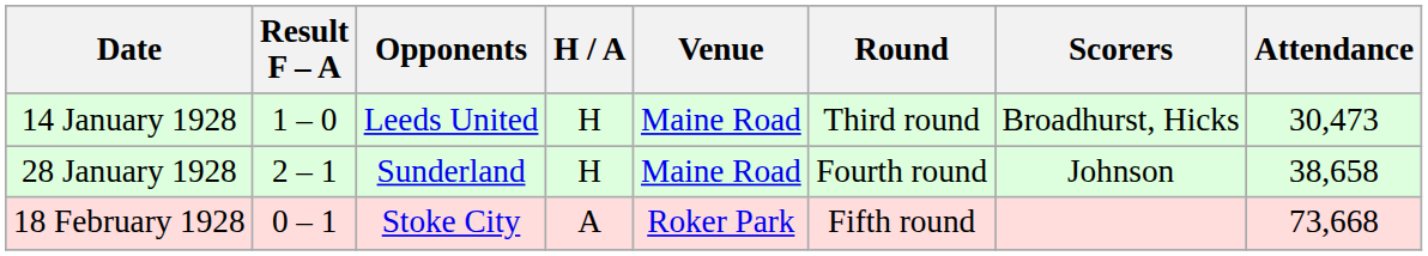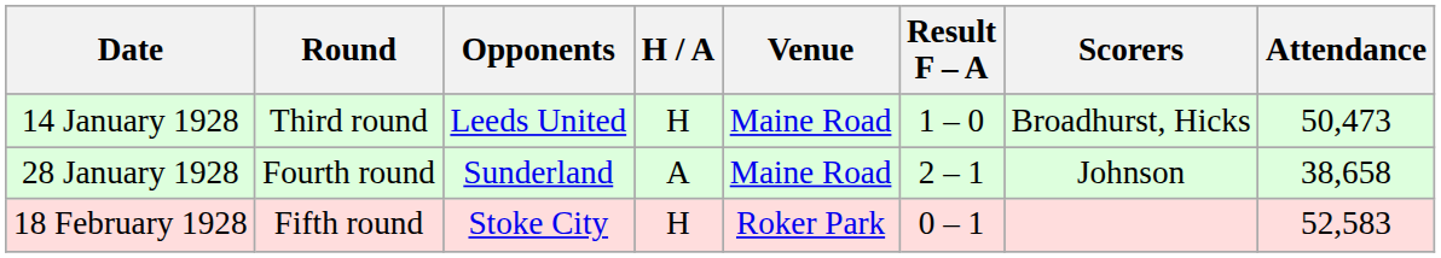columns swapped: Round <-> Result F – A
14 January 1928 | Attendance: 30,473 -> 50,473
28 January 1928 | H / A: H -> A
18 February 1928 | H / A: A -> H
18 February 1928 | Attendance: 73,668 -> 52,583
